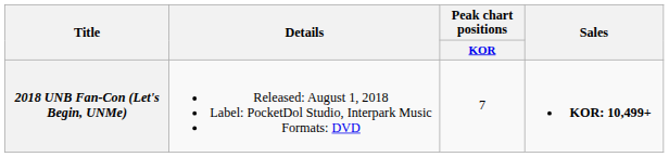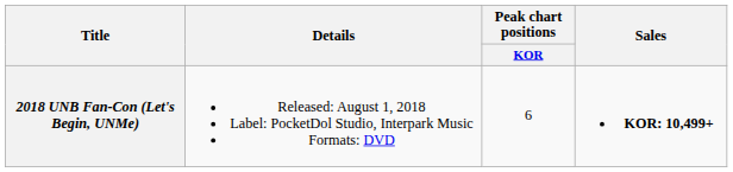2018 UNB Fan-Con (Let's Begin, UNMe) | Peak chart positions / KOR: 7 -> 6
